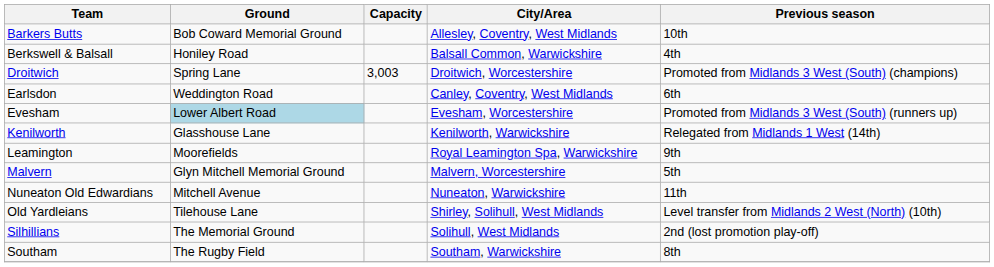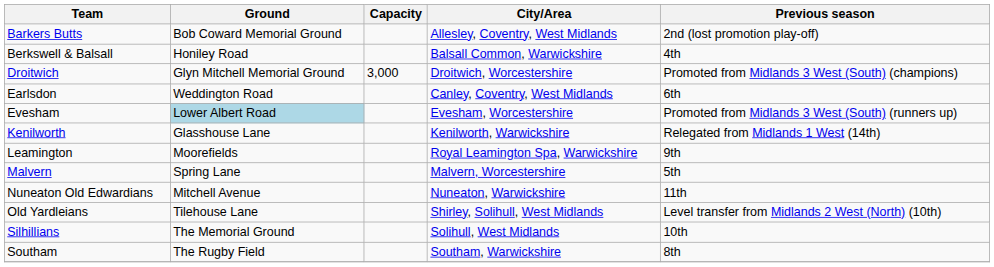Barkers Butts | Previous season: 10th -> 2nd (lost promotion play-off)
Droitwich | Ground: Spring Lane -> Glyn Mitchell Memorial Ground
Droitwich | Capacity: 3,003 -> 3,000
Malvern | Ground: Glyn Mitchell Memorial Ground -> Spring Lane
Silhillians | Previous season: 2nd (lost promotion play-off) -> 10th
